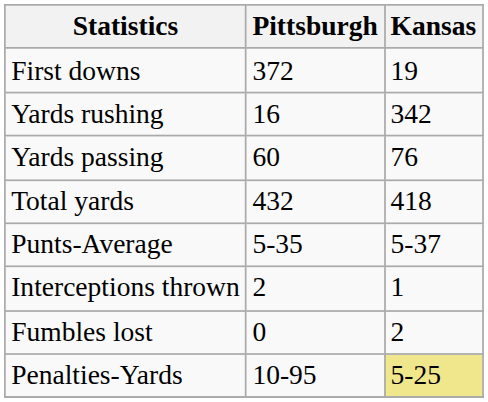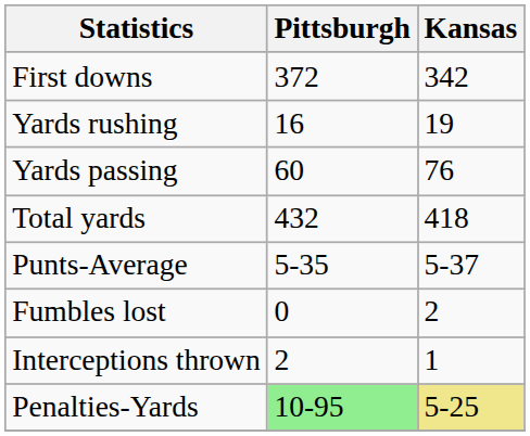First downs | Kansas: 19 -> 342
Yards rushing | Kansas: 342 -> 19
rows swapped: Fumbles lost <-> Interceptions thrown
Penalties-Yards | Pittsburgh: no background -> lightgreen background
